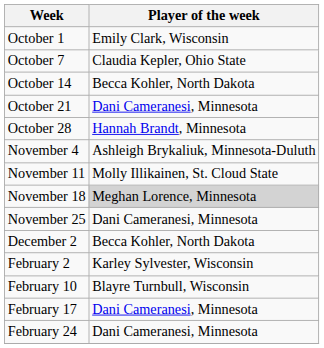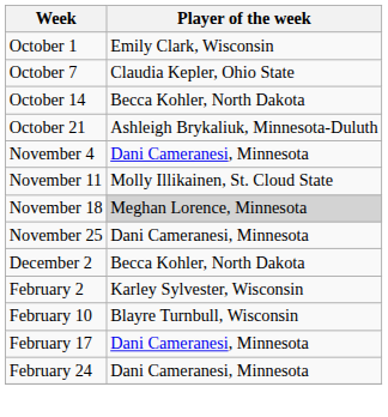October 21 | Player of the week: Dani Cameranesi, Minnesota -> Ashleigh Brykaliuk, Minnesota-Duluth
- row: October 28 | Hannah Brandt, Minnesota
November 4 | Player of the week: Ashleigh Brykaliuk, Minnesota-Duluth -> Dani Cameranesi, Minnesota
